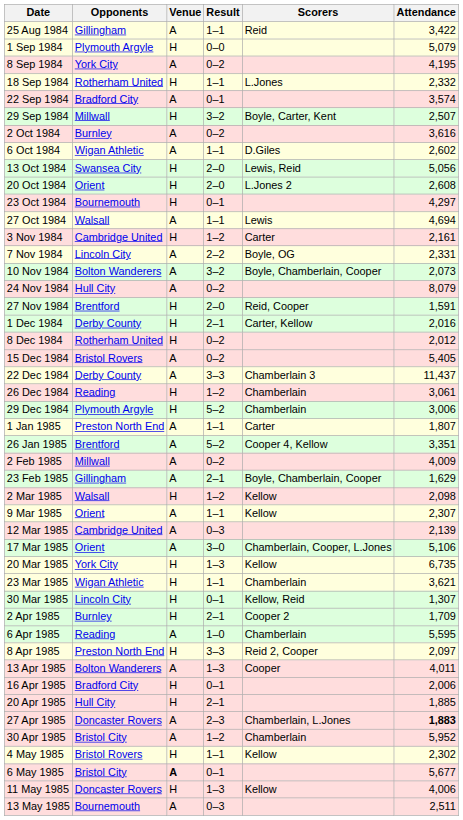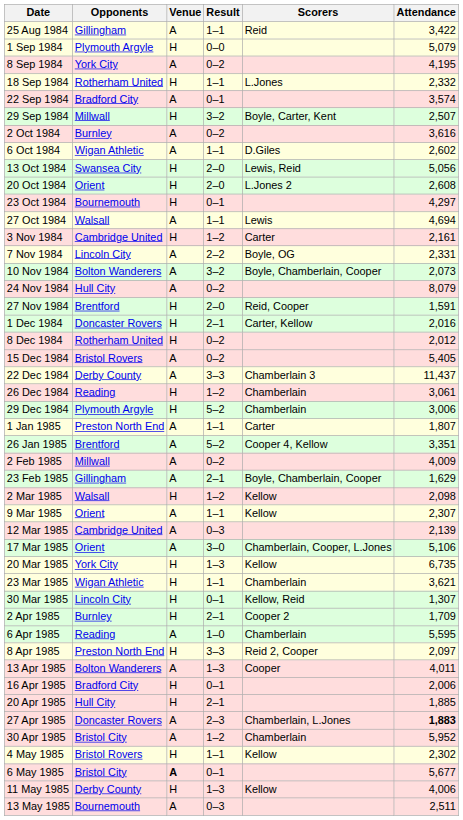1 Dec 1984 | Opponents: Derby County -> Doncaster Rovers
11 May 1985 | Opponents: Doncaster Rovers -> Derby County
